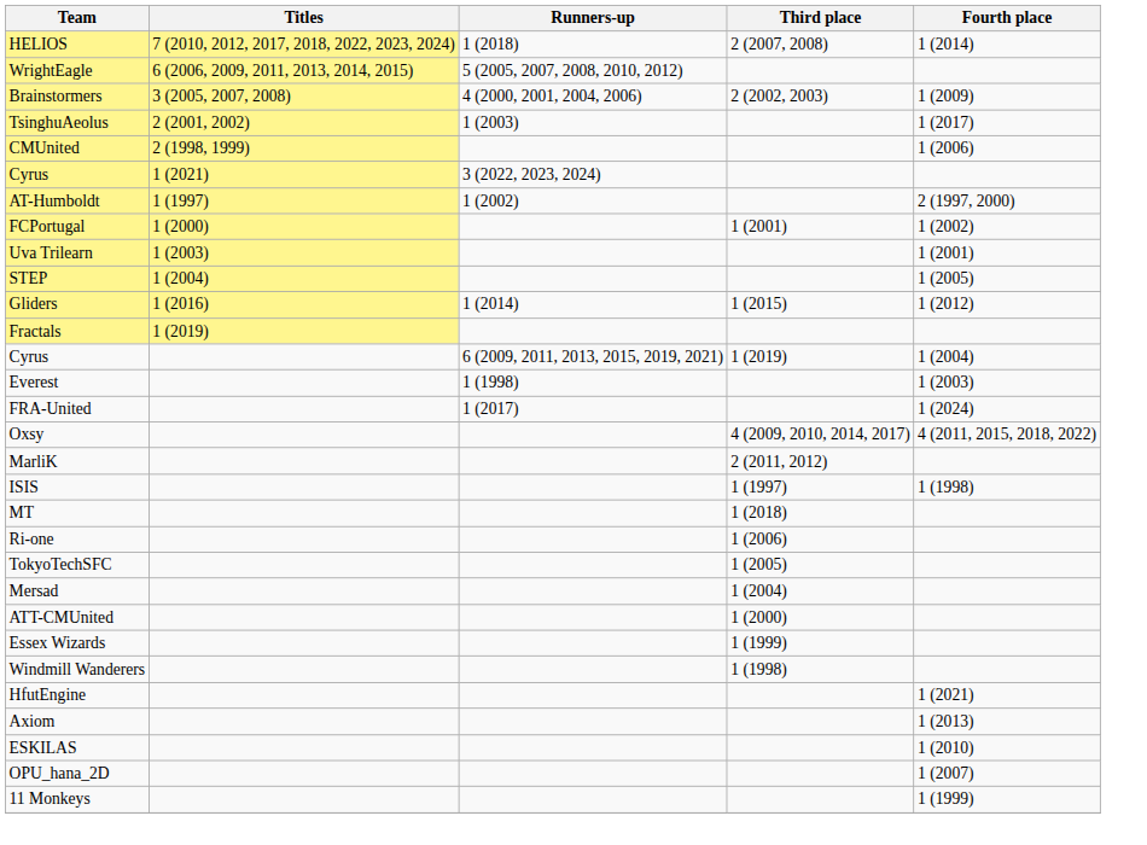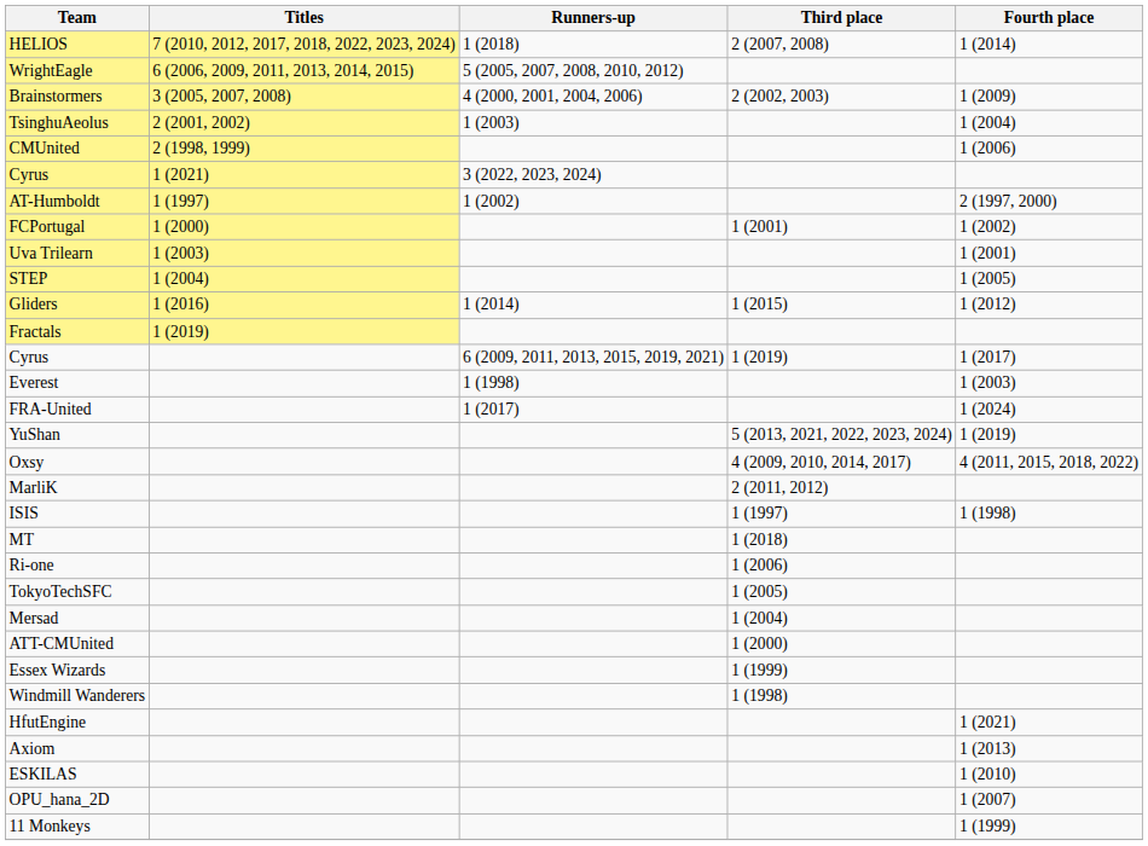TsinghuAeolus | Fourth place: 1 (2017) -> 1 (2004)
Cyrus / 1 (2019) | Fourth place: 1 (2004) -> 1 (2017)
+ row: YuShan | 5 (2013, 2021, 2022, 2023, 2024) | 1 (2019)
